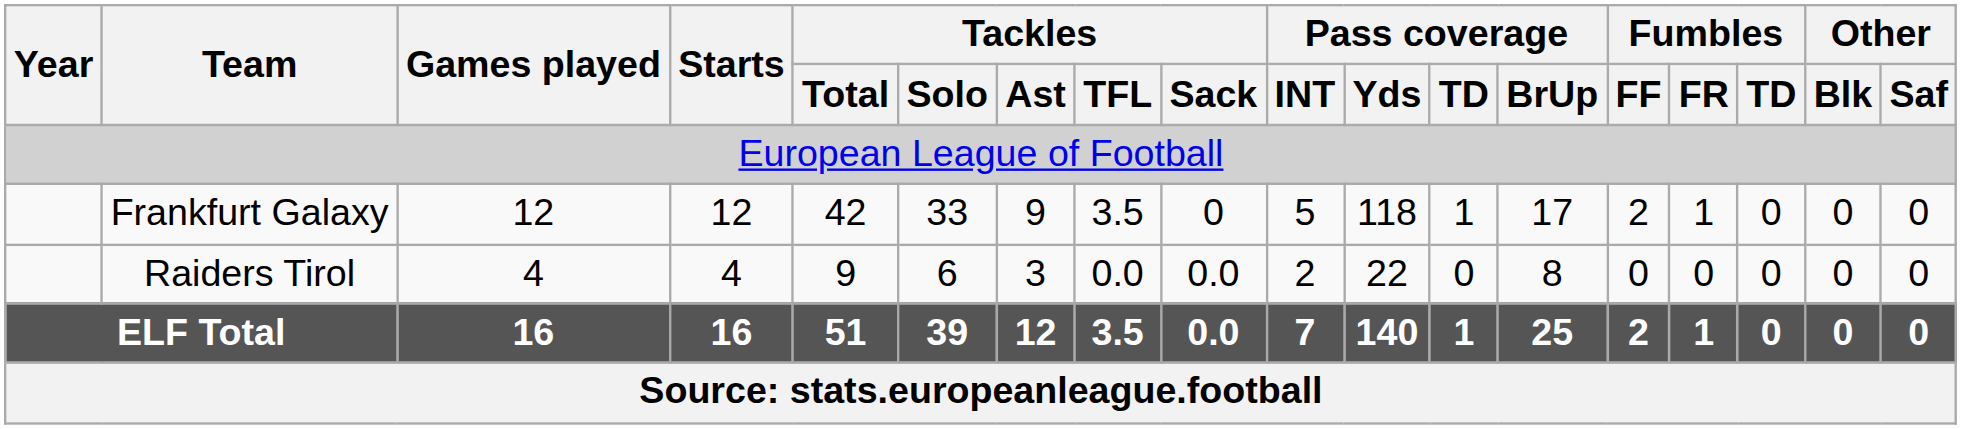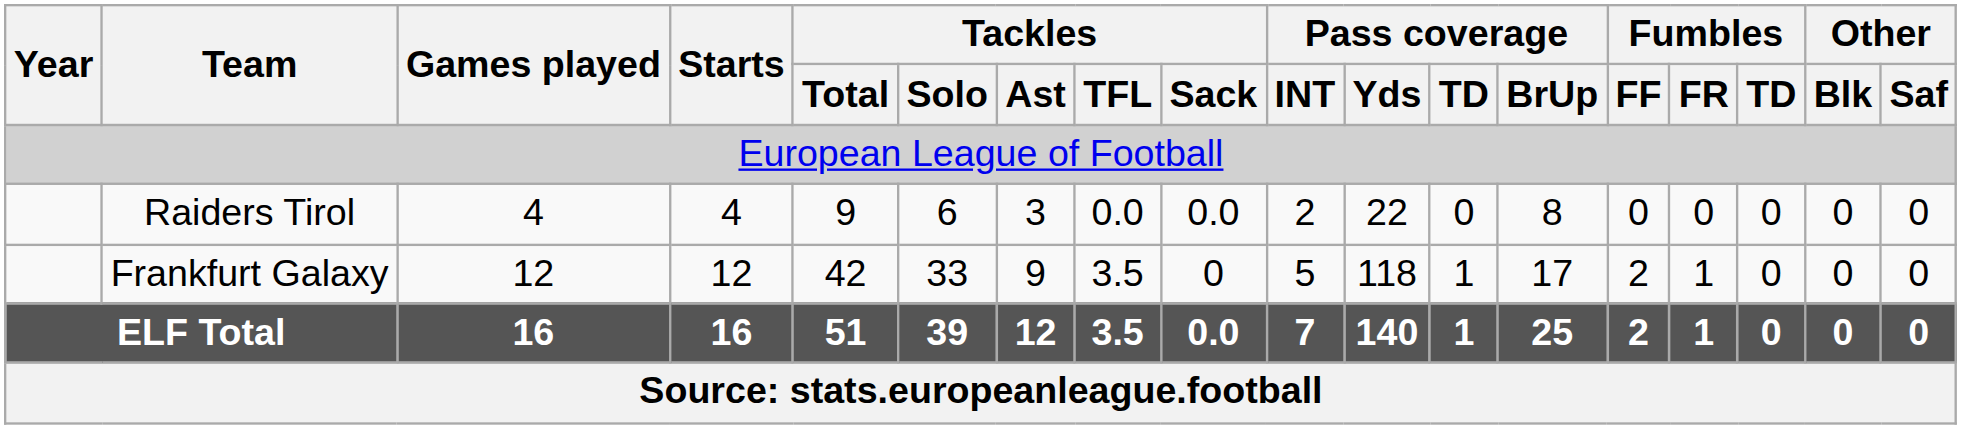rows swapped: Raiders Tirol <-> Frankfurt Galaxy
